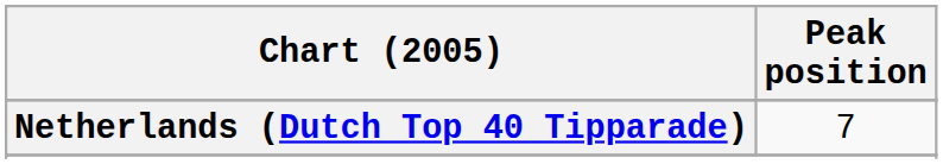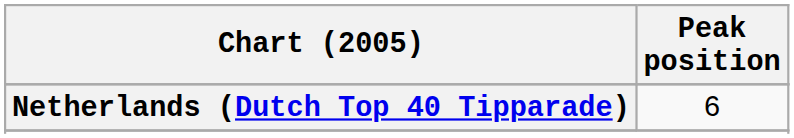Netherlands (Dutch Top 40 Tipparade) | Peak position: 7 -> 6
